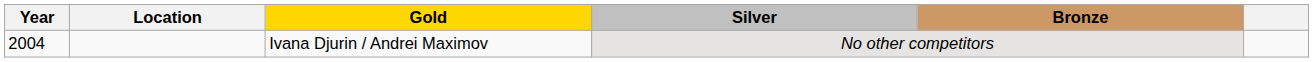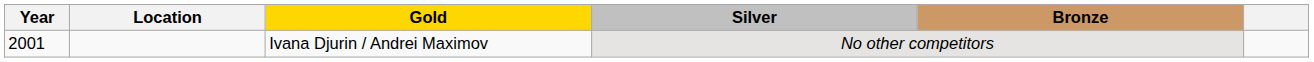Ivana Djurin / Andrei Maximov | Year: 2004 -> 2001
